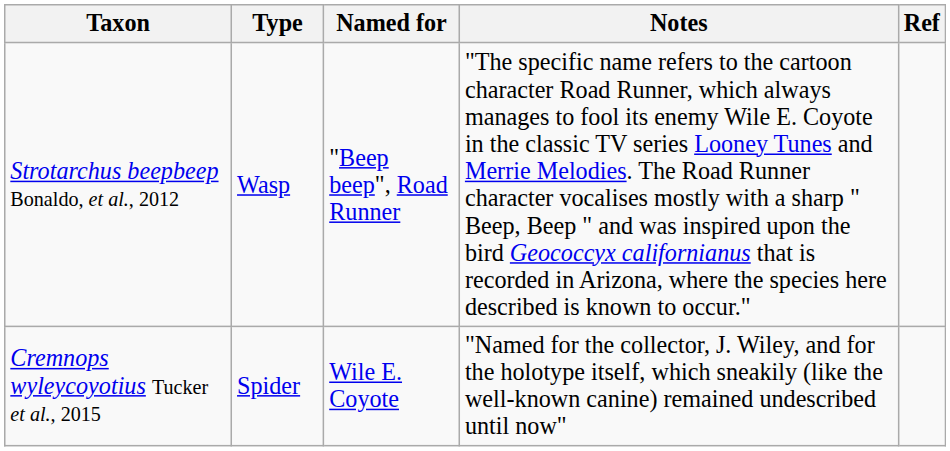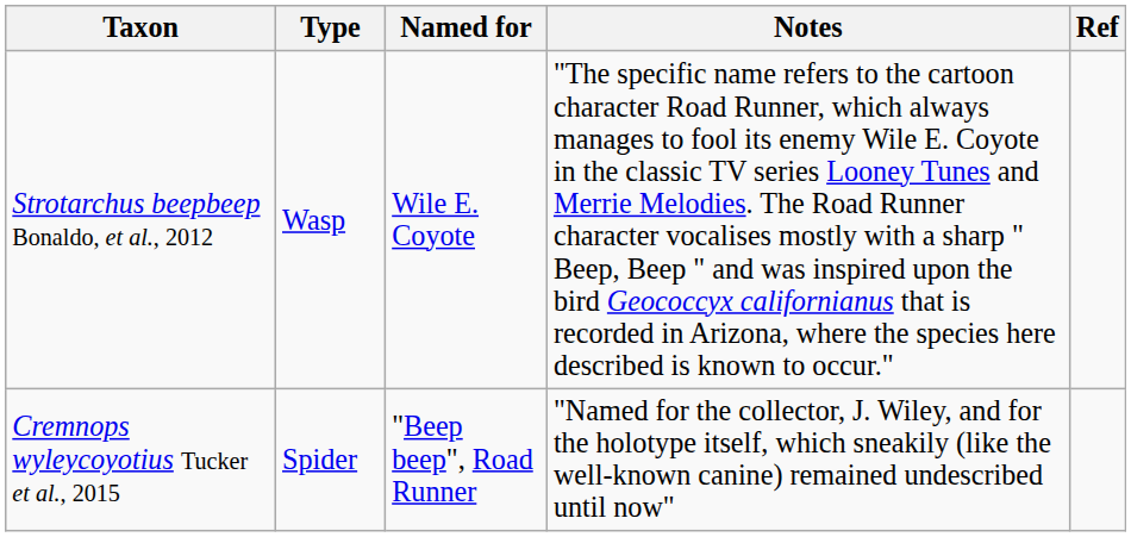Strotarchus beepbeep Bonaldo, et al., 2012 | Named for: "Beep beep", Road Runner -> Wile E. Coyote
Cremnops wyleycoyotius Tucker et al., 2015 | Named for: Wile E. Coyote -> "Beep beep", Road Runner
